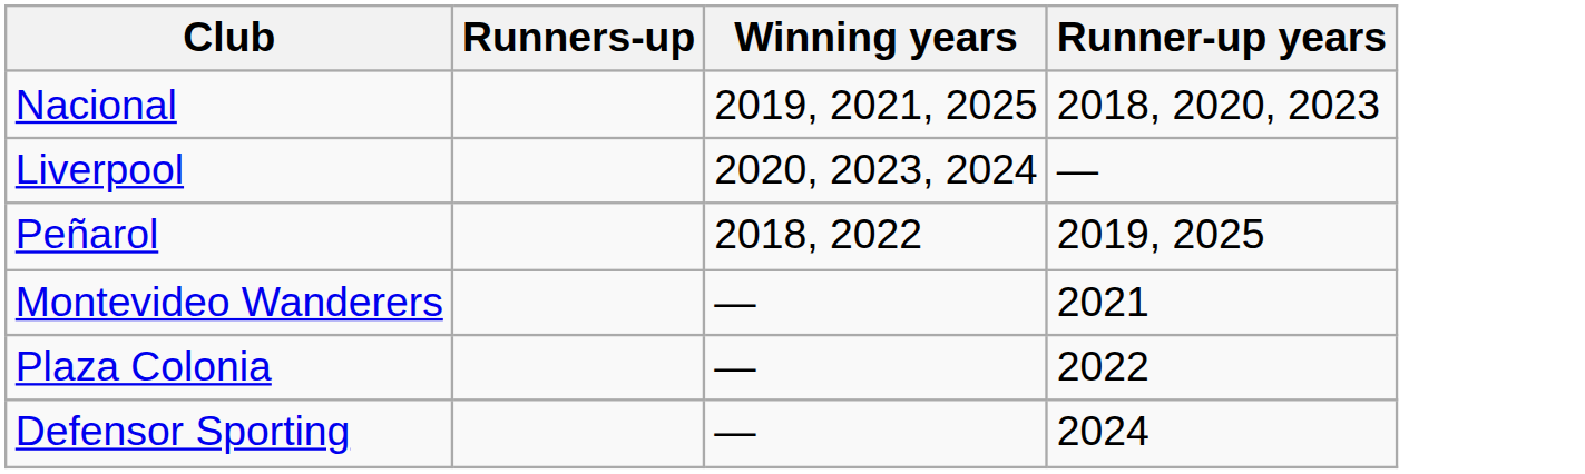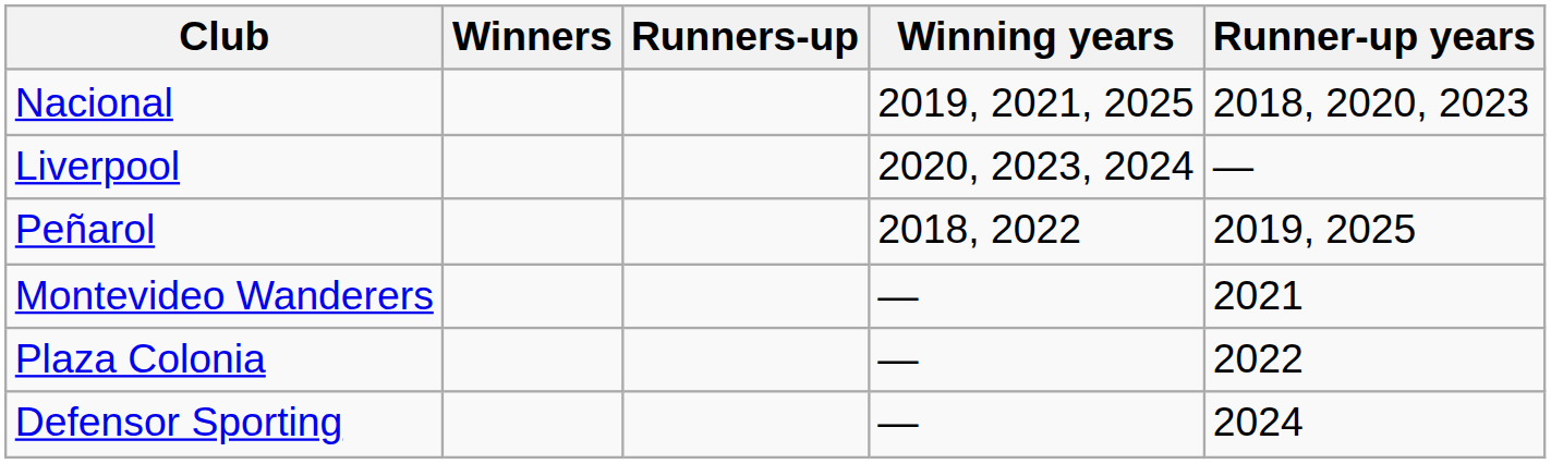+ column: Winners
